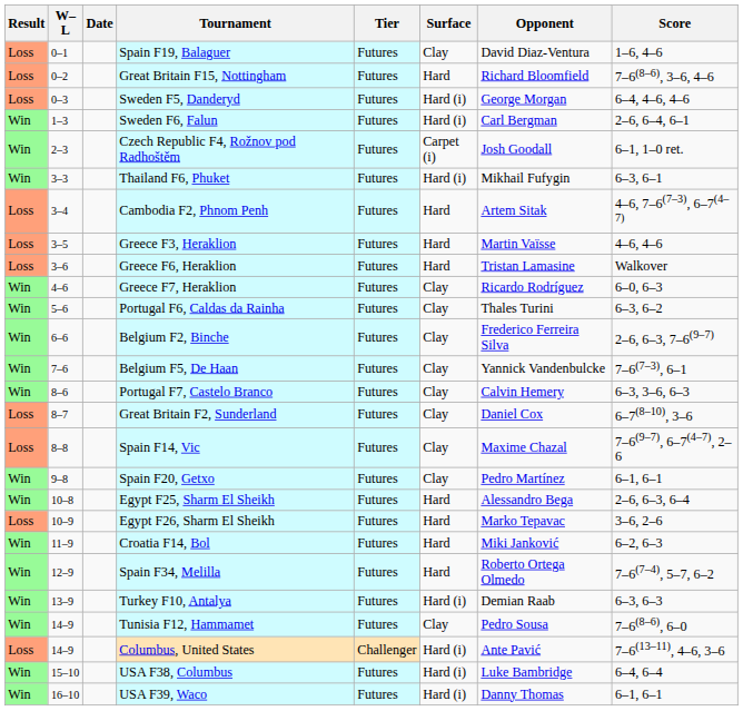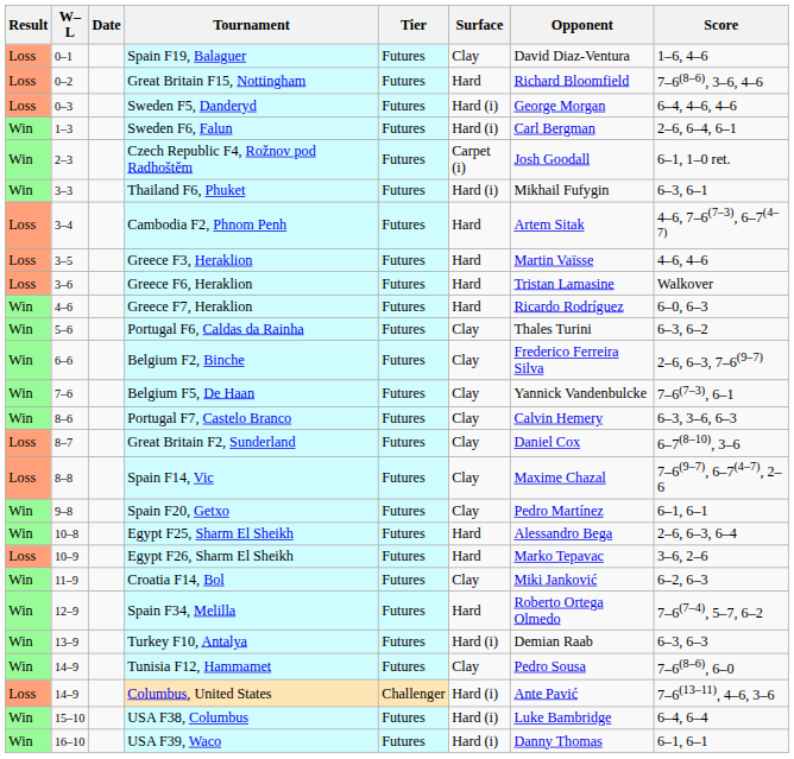Greece F7, Heraklion | Surface: Clay -> Hard
Croatia F14, Bol | Surface: Hard -> Clay
